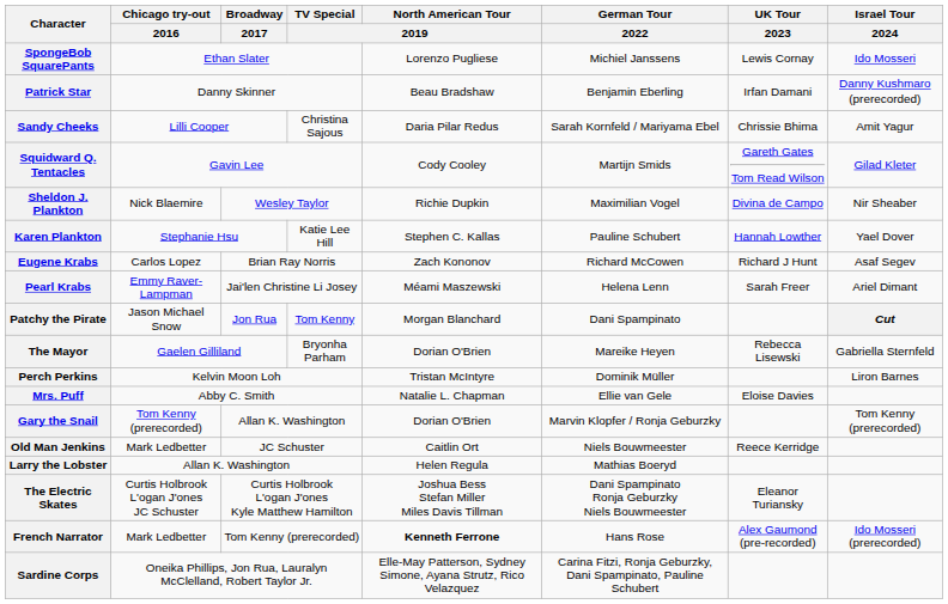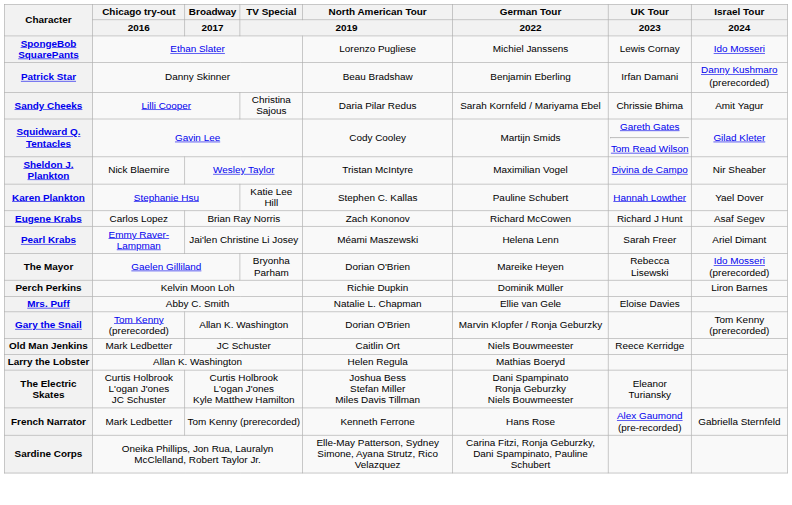Sheldon J. Plankton | North American Tour / 2019: Richie Dupkin -> Tristan McIntyre
- row: Patchy the Pirate | Jason Michael Snow | Jon Rua | Tom Kenny | Morgan Blanchard | Dani Spampinato | Cut
The Mayor | Israel Tour / 2024: Gabriella Sternfeld -> Ido Mosseri (prerecorded)
Perch Perkins | North American Tour / 2019: Tristan McIntyre -> Richie Dupkin
French Narrator | North American Tour / 2019: bold -> normal
French Narrator | Israel Tour / 2024: Ido Mosseri (prerecorded) -> Gabriella Sternfeld
